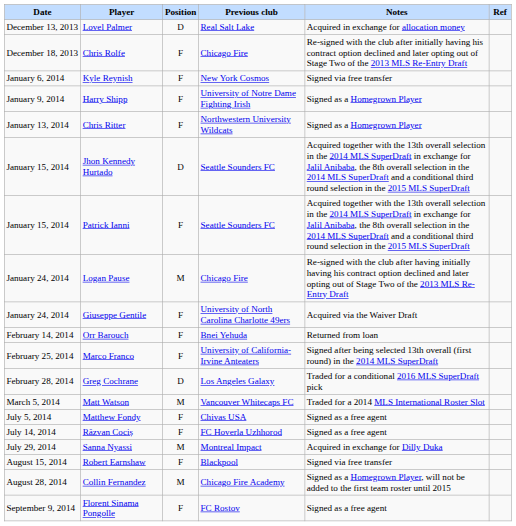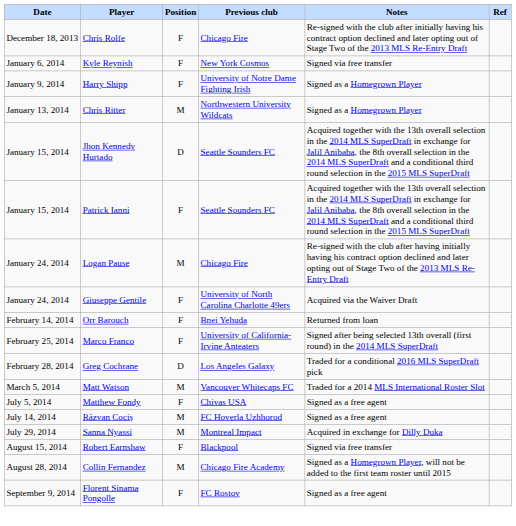- row: December 13, 2013 | Lovel Palmer | D | Real Salt Lake | Acquired in exchange for allocation money
Chris Ritter | Position: F -> M
Răzvan Cociș | Position: F -> M
